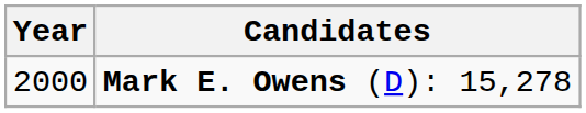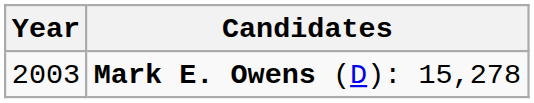Mark E. Owens (D): 15,278 | Year: 2000 -> 2003
